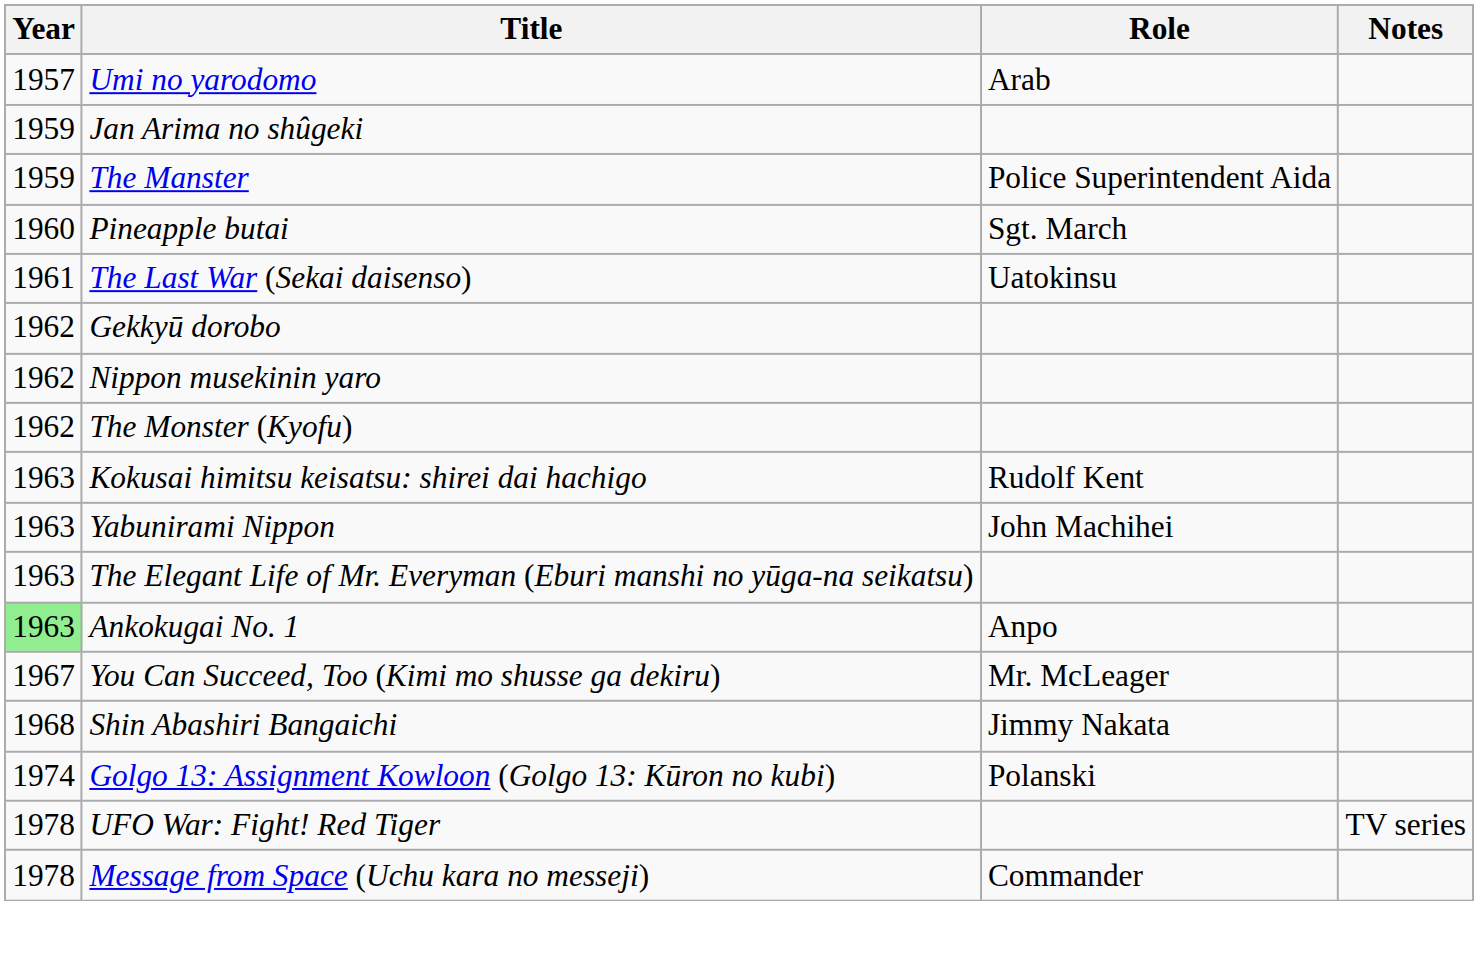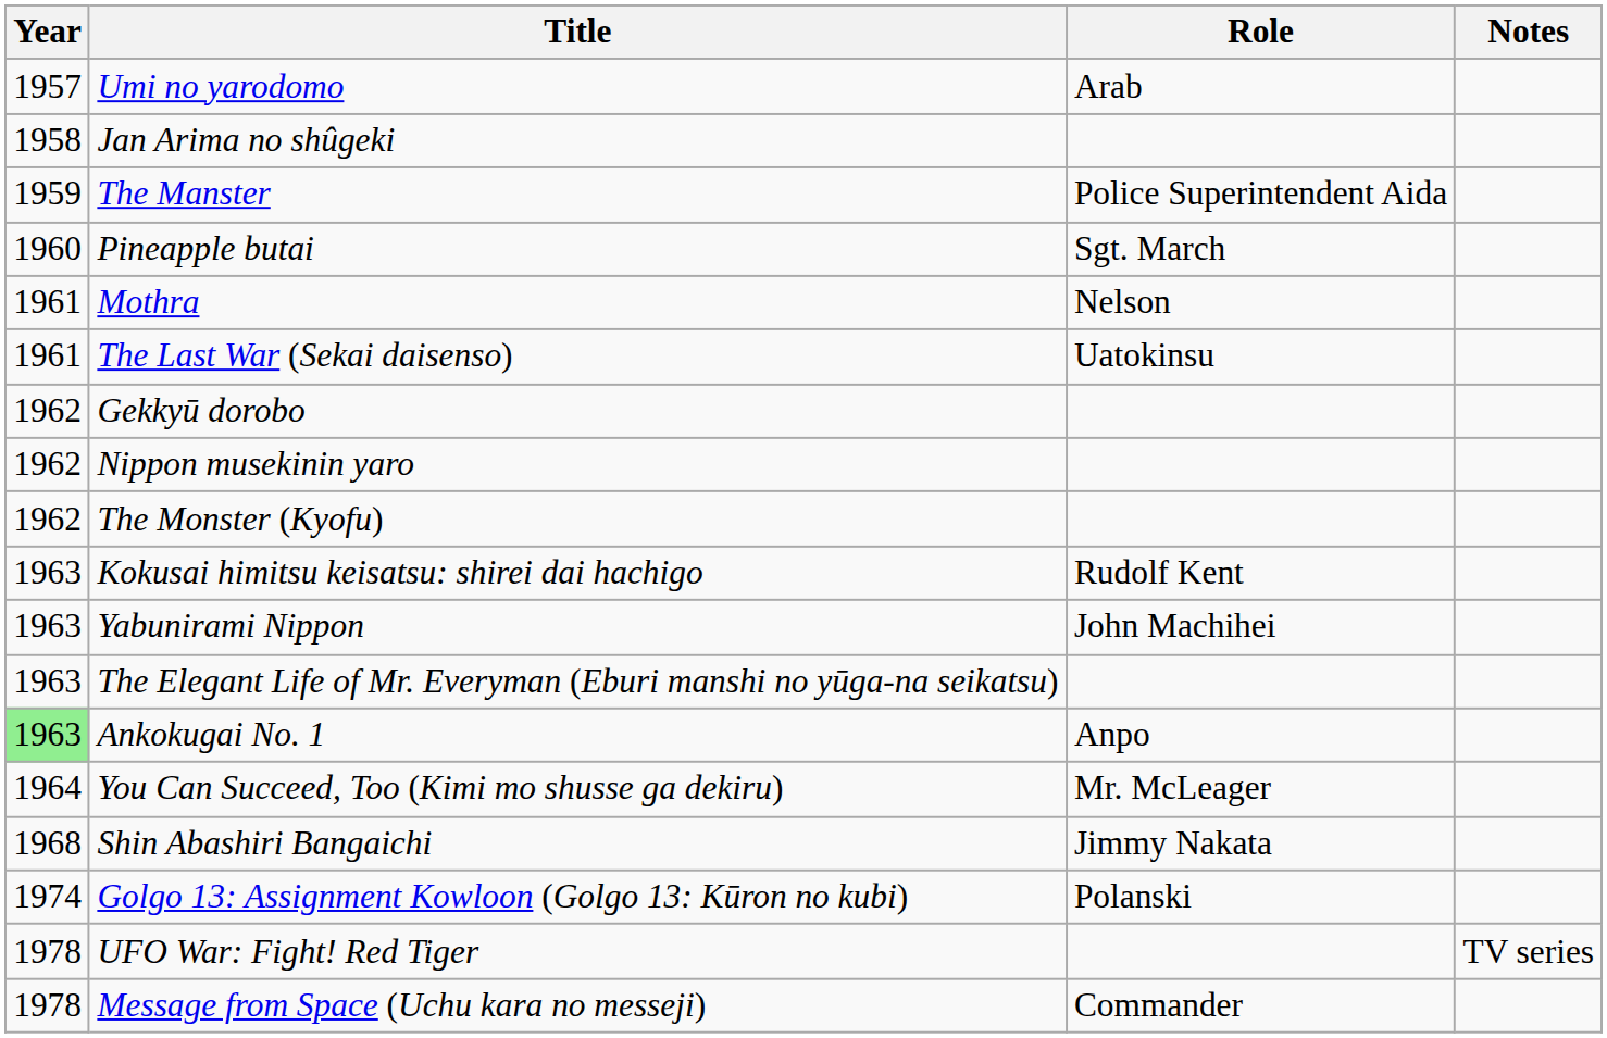Jan Arima no shûgeki | Year: 1959 -> 1958
+ row: 1961 | Mothra | Nelson
You Can Succeed, Too (Kimi mo shusse ga dekiru) | Year: 1967 -> 1964
